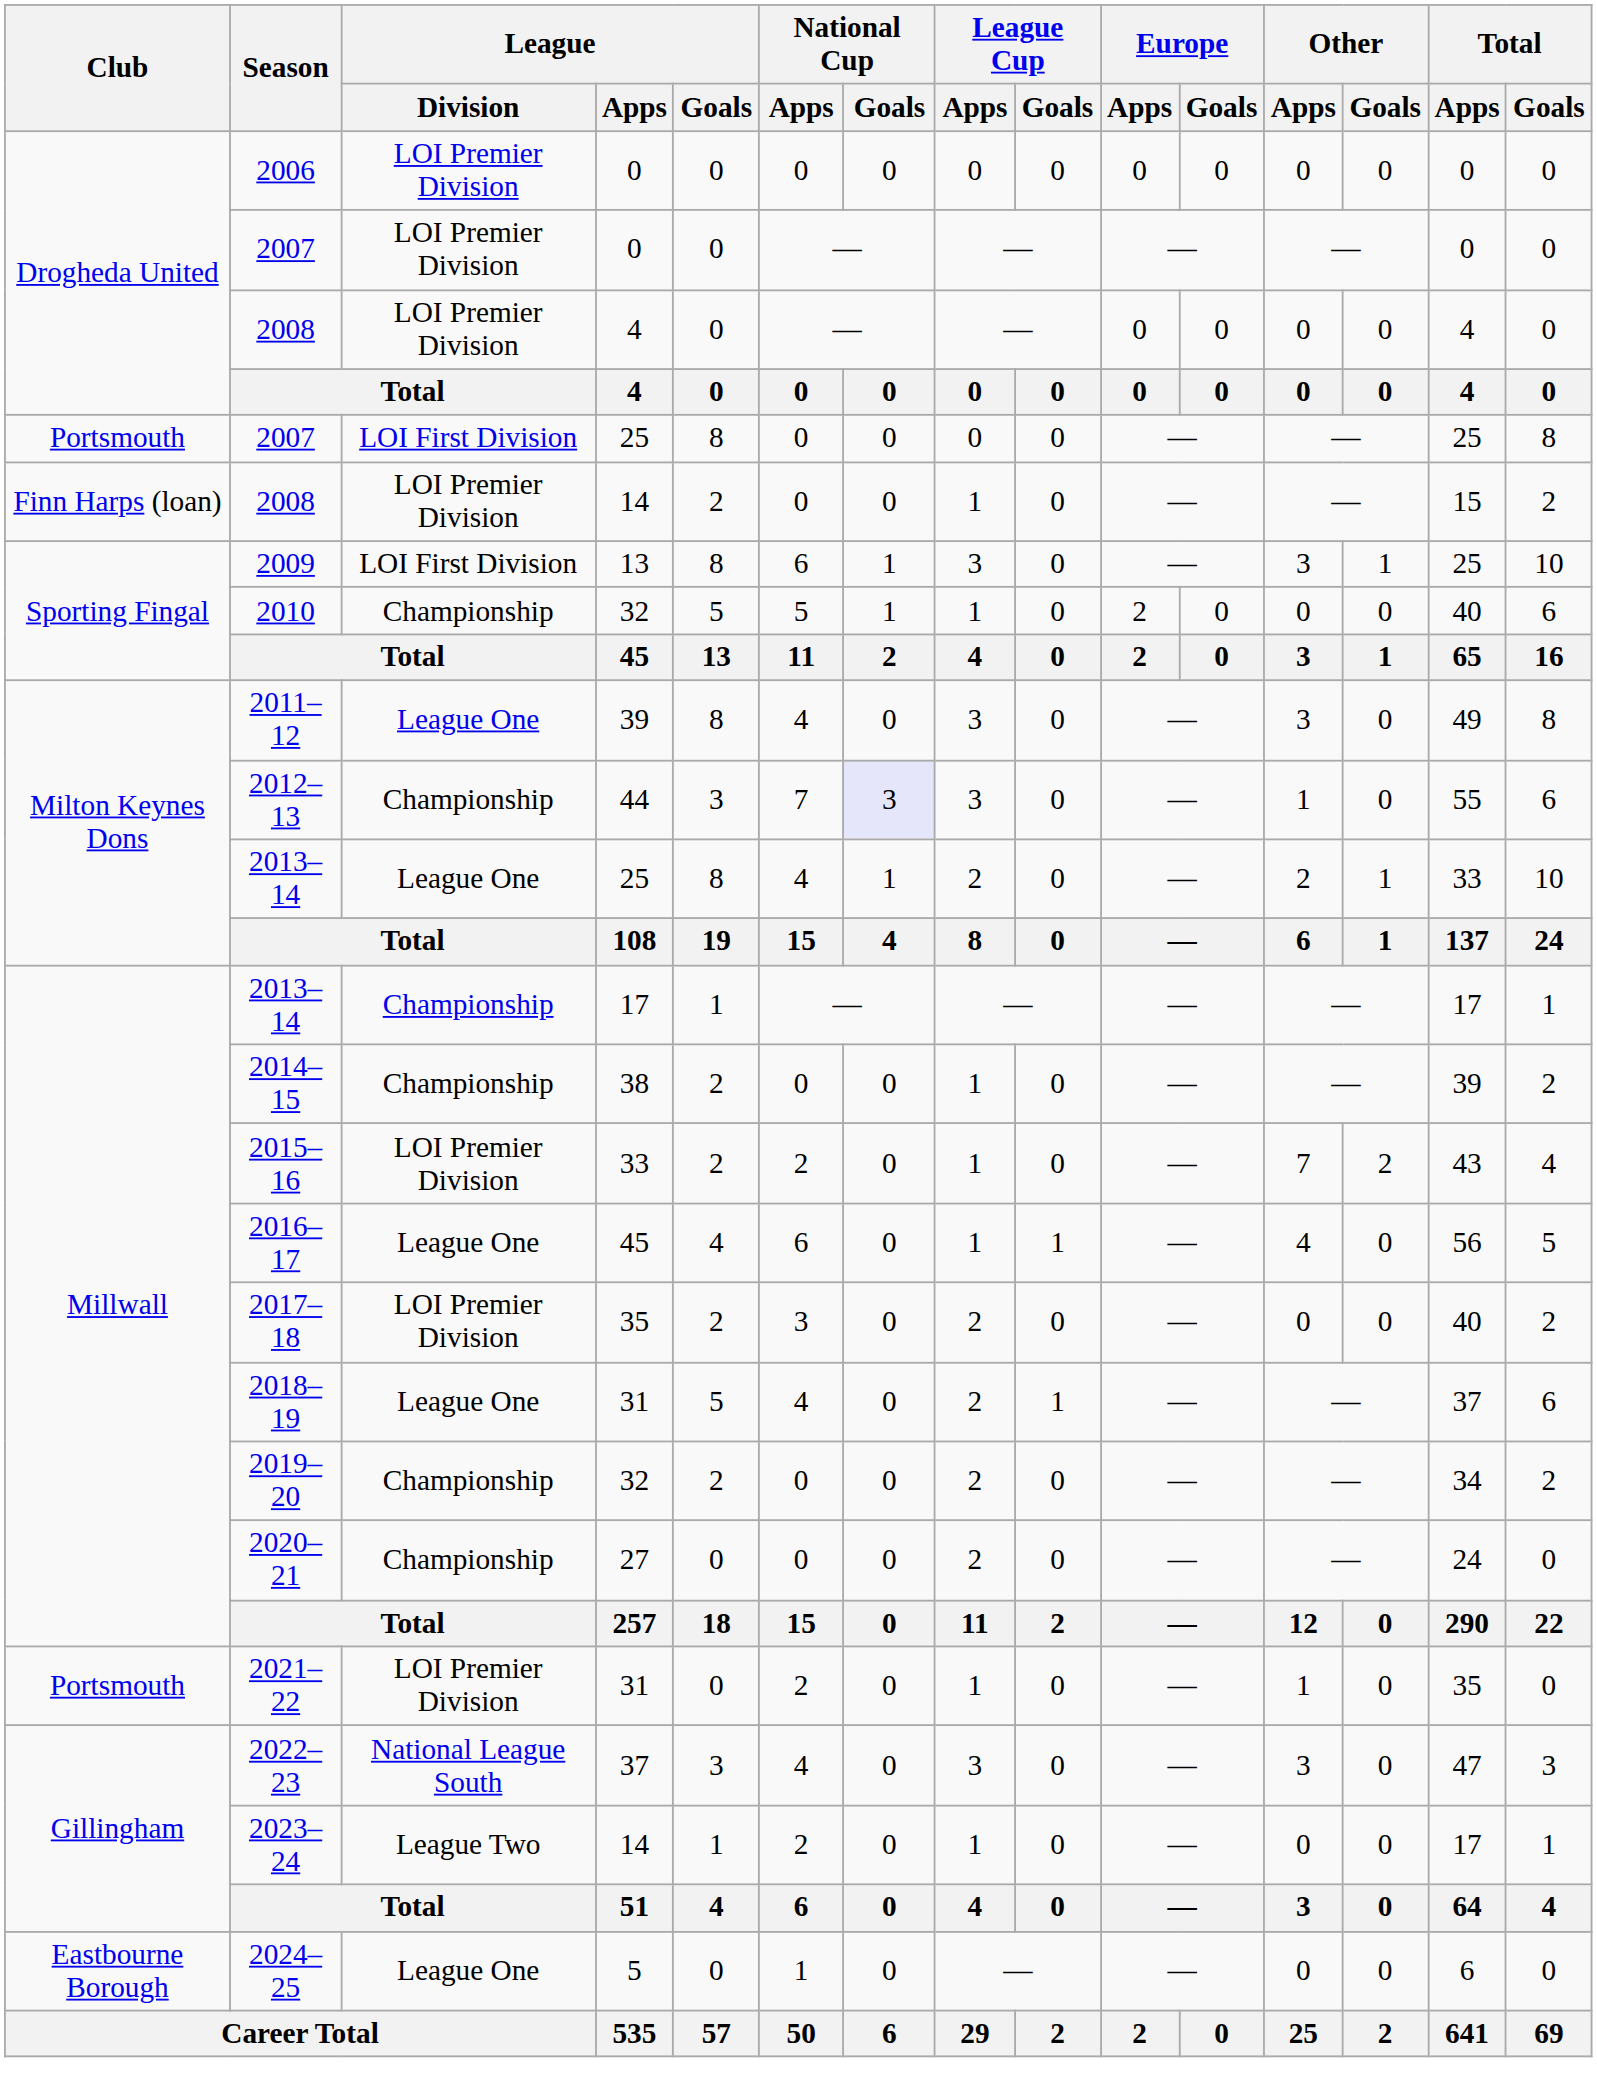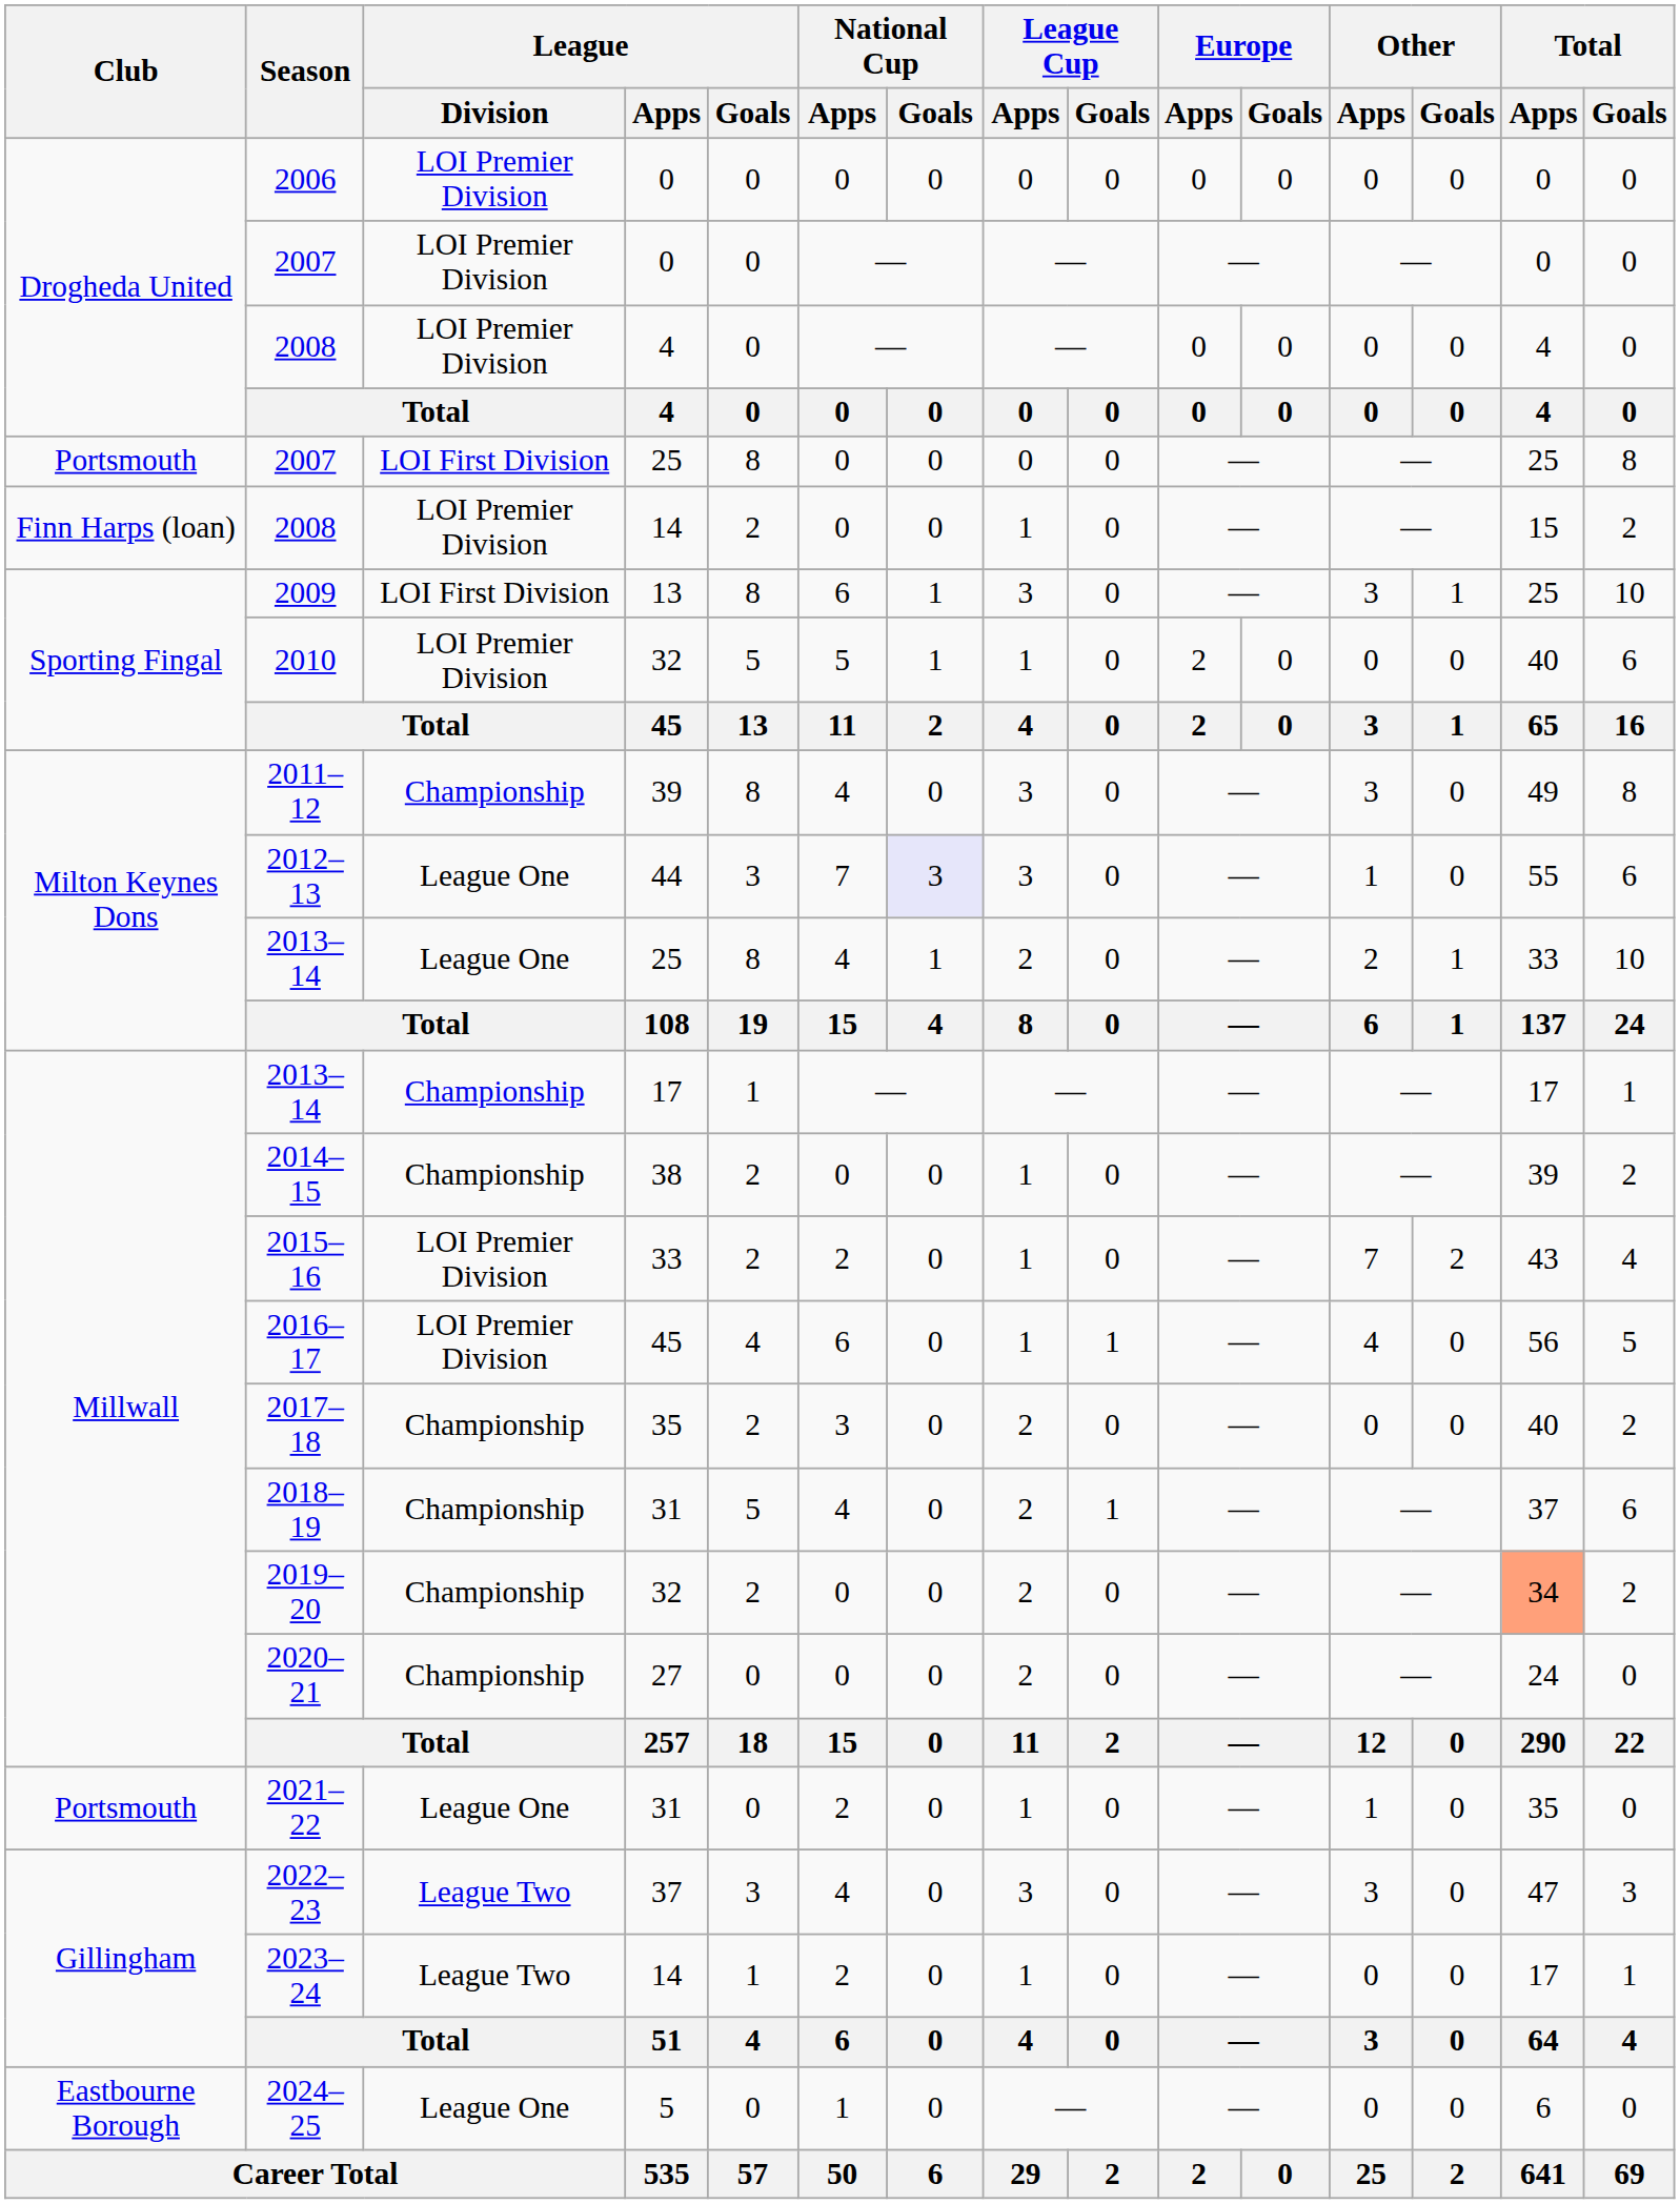2010 | League / Division: Championship -> LOI Premier Division
2011–12 | League / Division: League One -> Championship
2012–13 | League / Division: Championship -> League One
2016–17 | League / Division: League One -> LOI Premier Division
2017–18 | League / Division: LOI Premier Division -> Championship
2018–19 | League / Division: League One -> Championship
2019–20 | Total / Apps: no background -> lightsalmon background
2021–22 | League / Division: LOI Premier Division -> League One
2022–23 | League / Division: National League South -> League Two
